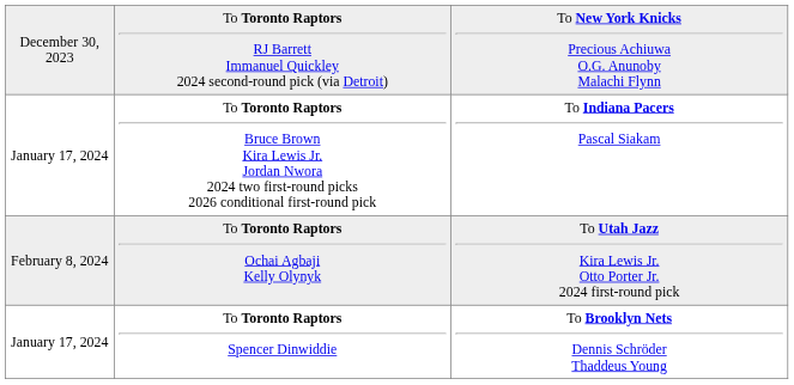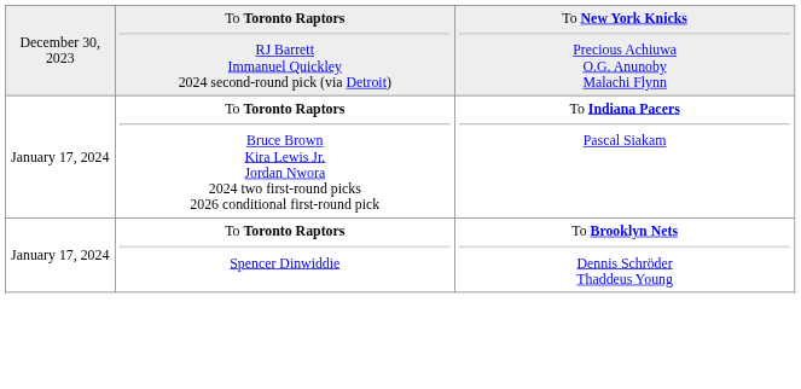- row: February 8, 2024 | To Toronto Raptors Ochai Agbaji Kelly Olynyk | To Utah Jazz Kira Lewis Jr. Otto Porter Jr. 2024 first-round pick
